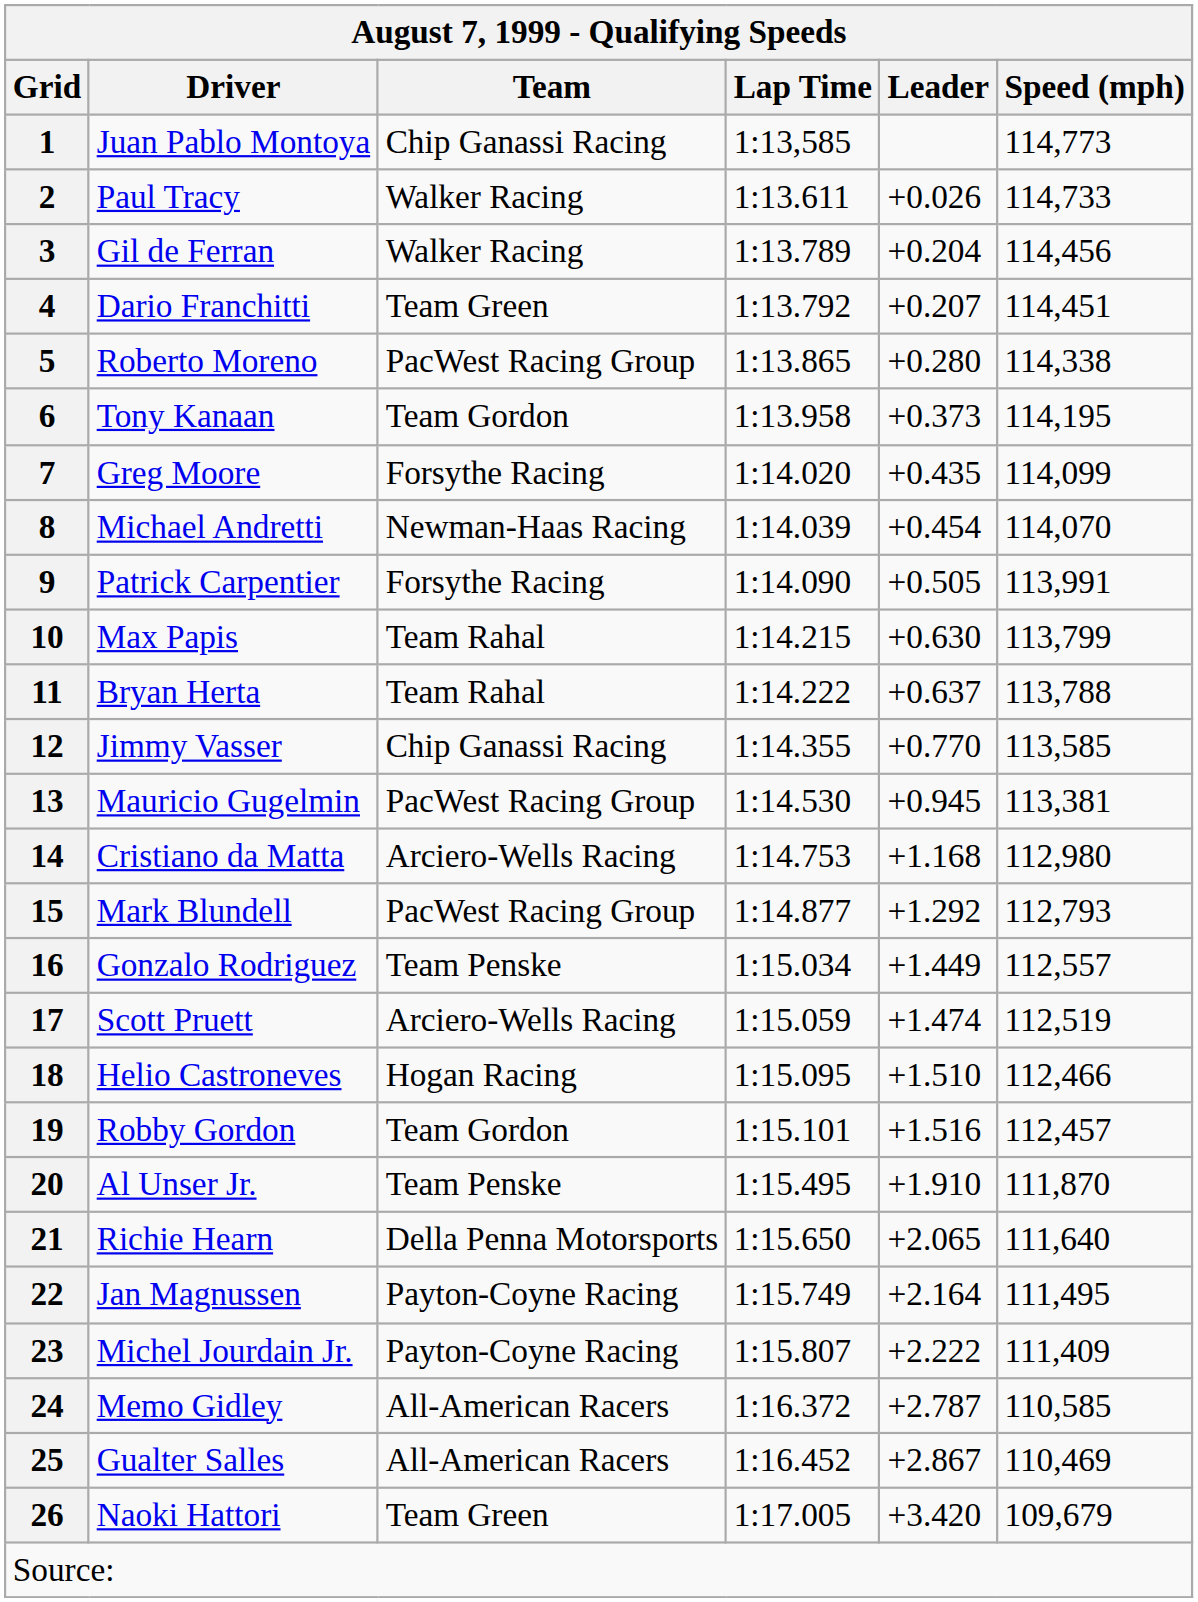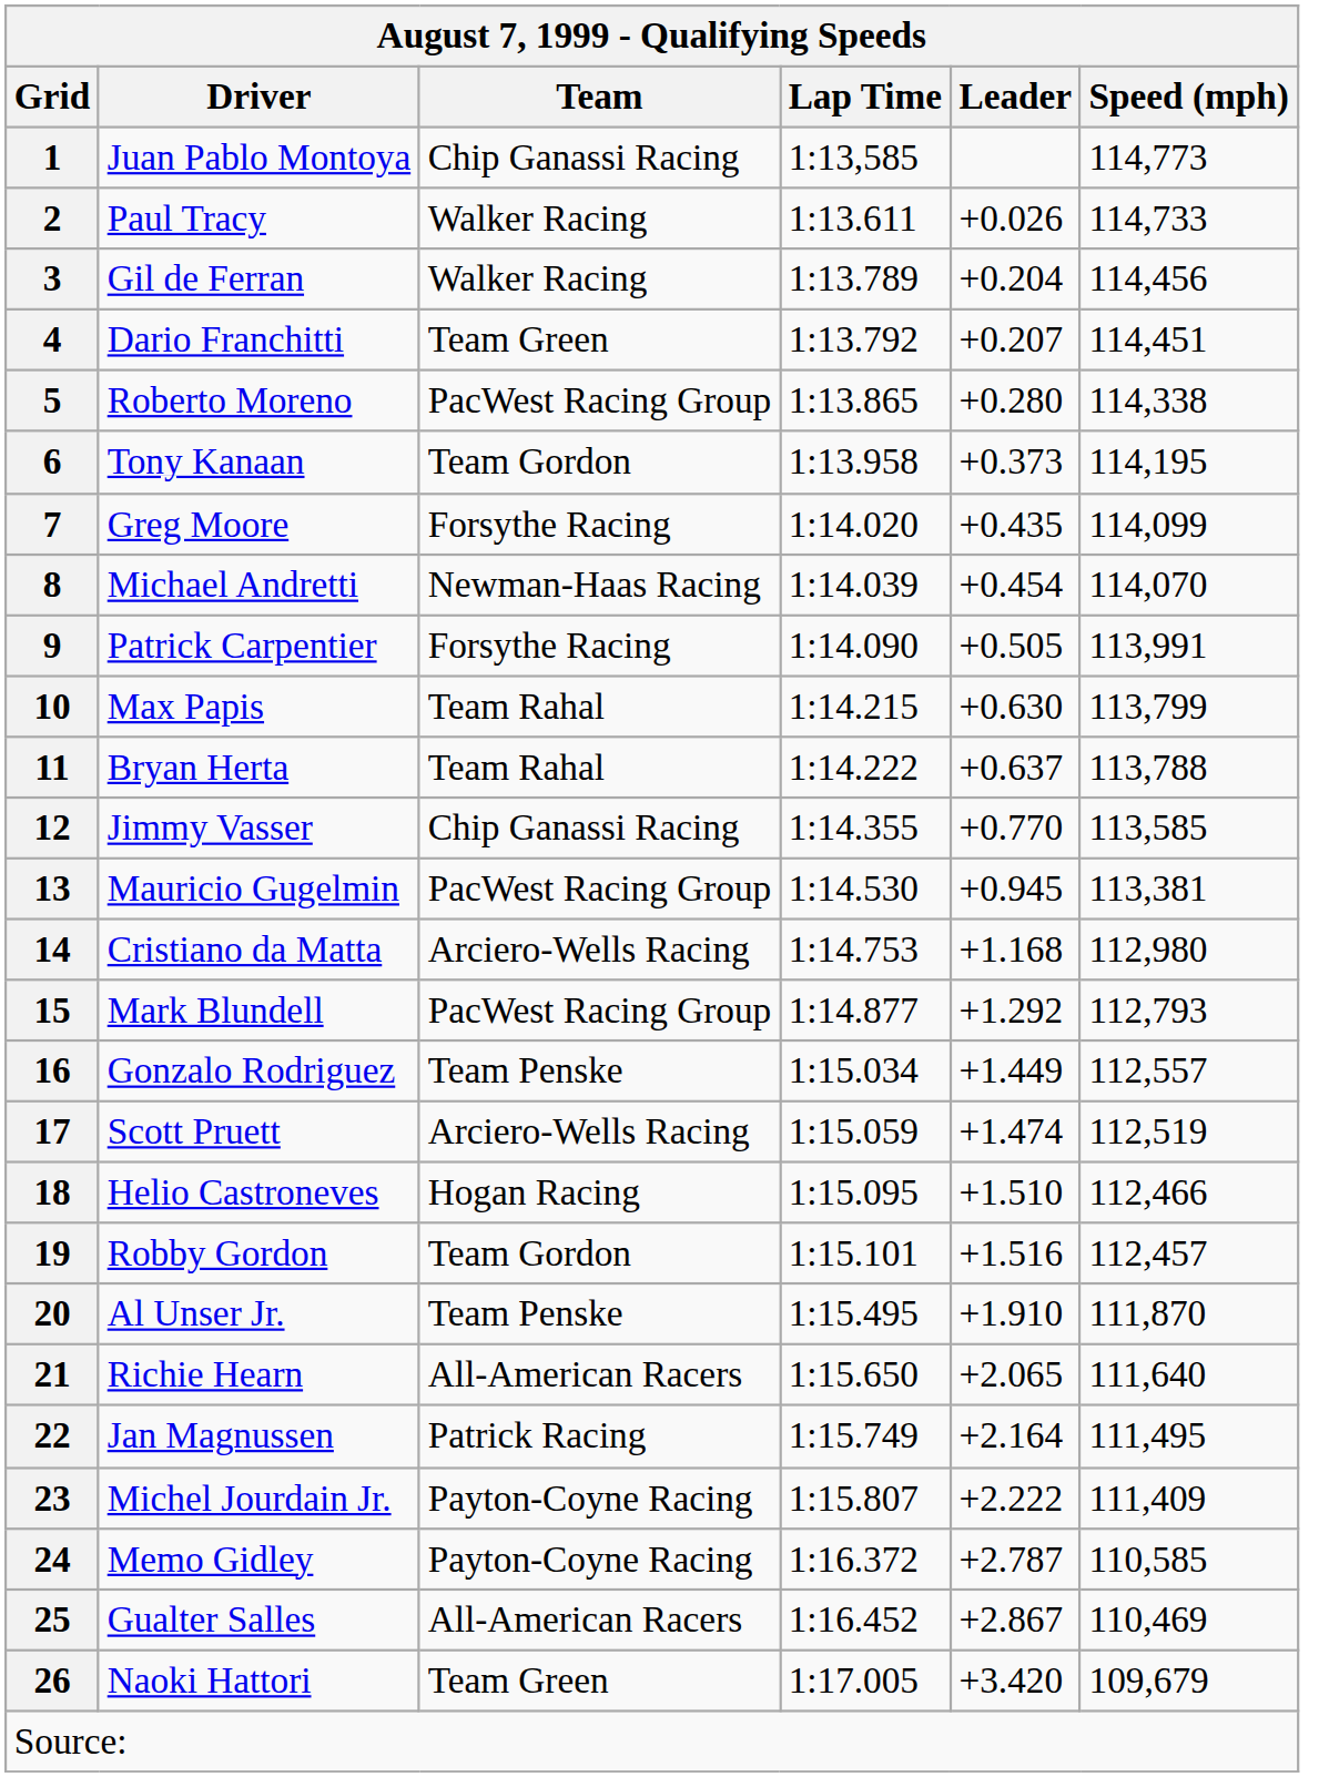21 | Team: Della Penna Motorsports -> All-American Racers
22 | Team: Payton-Coyne Racing -> Patrick Racing
24 | Team: All-American Racers -> Payton-Coyne Racing
